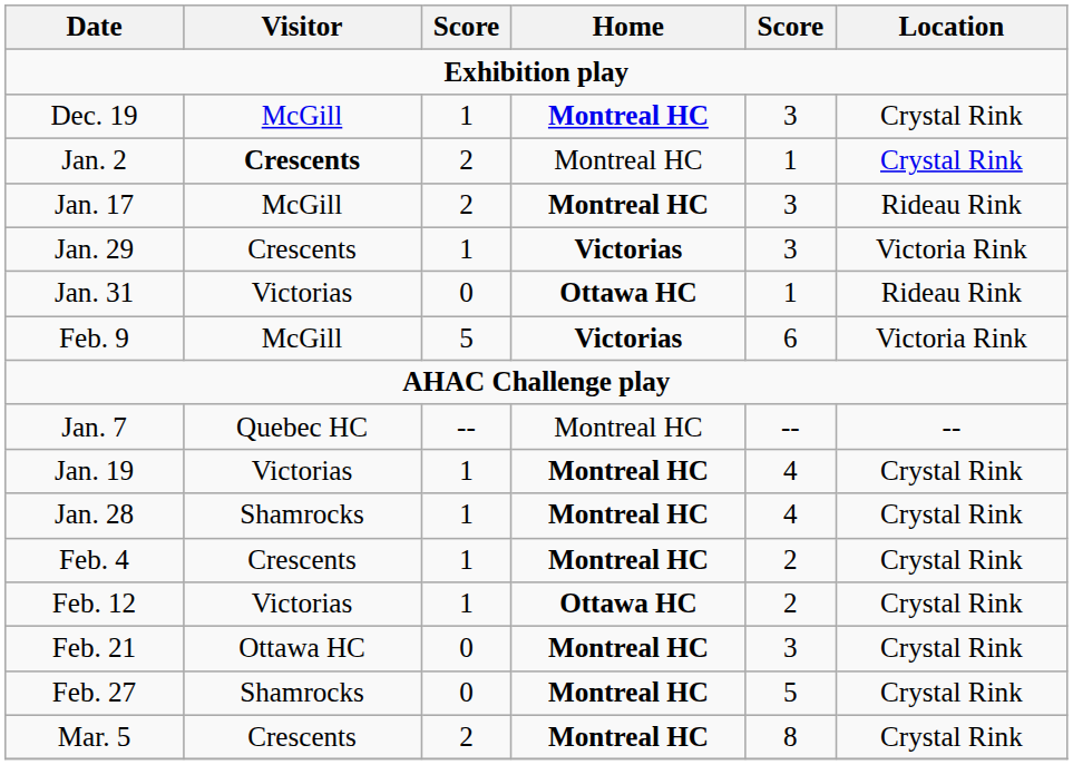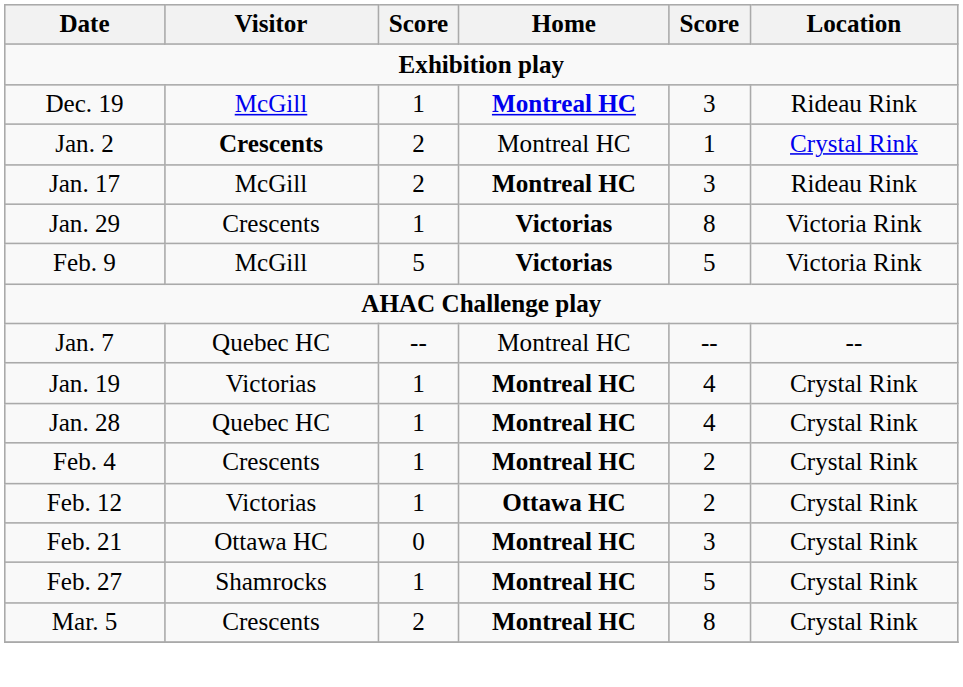Dec. 19 | Location: Crystal Rink -> Rideau Rink
Jan. 29 | column 5: 3 -> 8
- row: Jan. 31 | Victorias | 0 | Ottawa HC | 1 | Rideau Rink
Feb. 9 | column 5: 6 -> 5
Jan. 28 | Visitor: Shamrocks -> Quebec HC
Feb. 27 | column 3: 0 -> 1
